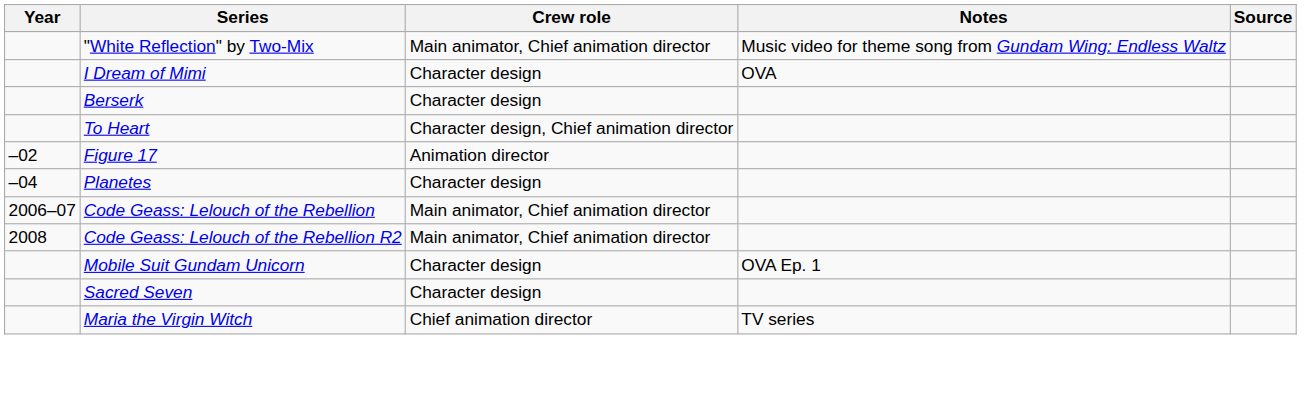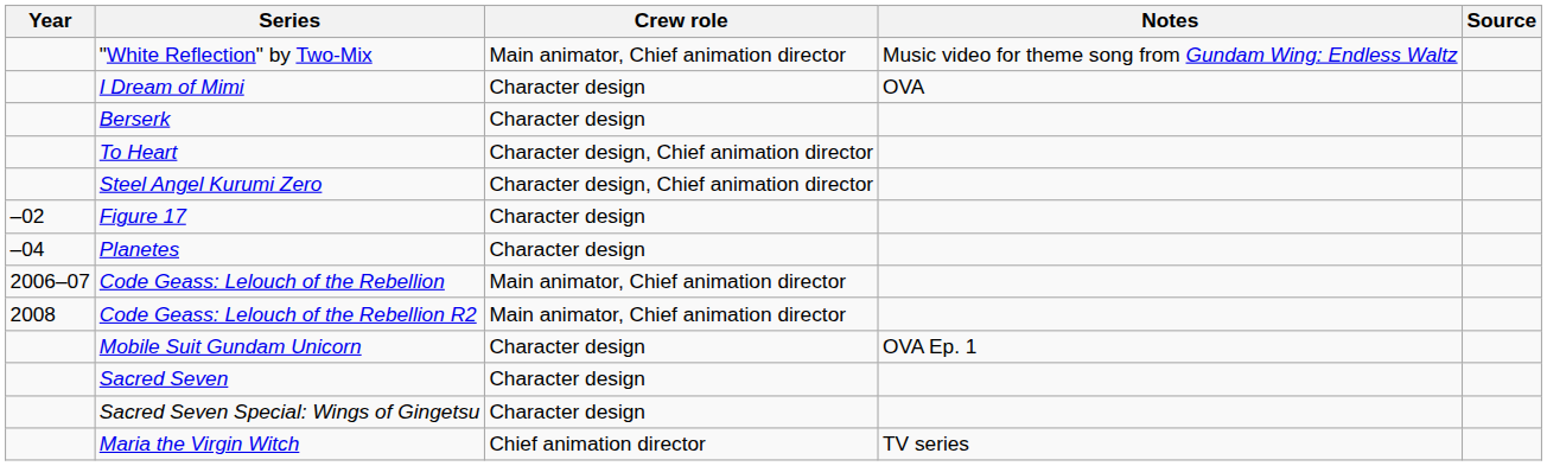+ row: Steel Angel Kurumi Zero | Character design, Chief animation director
Figure 17 | Crew role: Animation director -> Character design
+ row: Sacred Seven Special: Wings of Gingetsu | Character design
